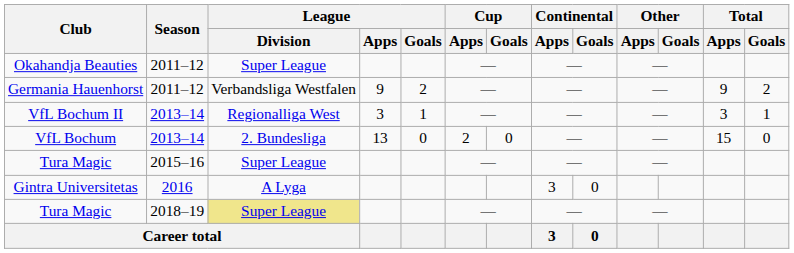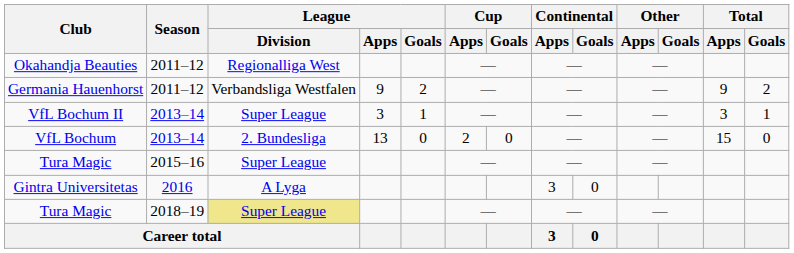Okahandja Beauties | League / Division: Super League -> Regionalliga West
VfL Bochum II | League / Division: Regionalliga West -> Super League
